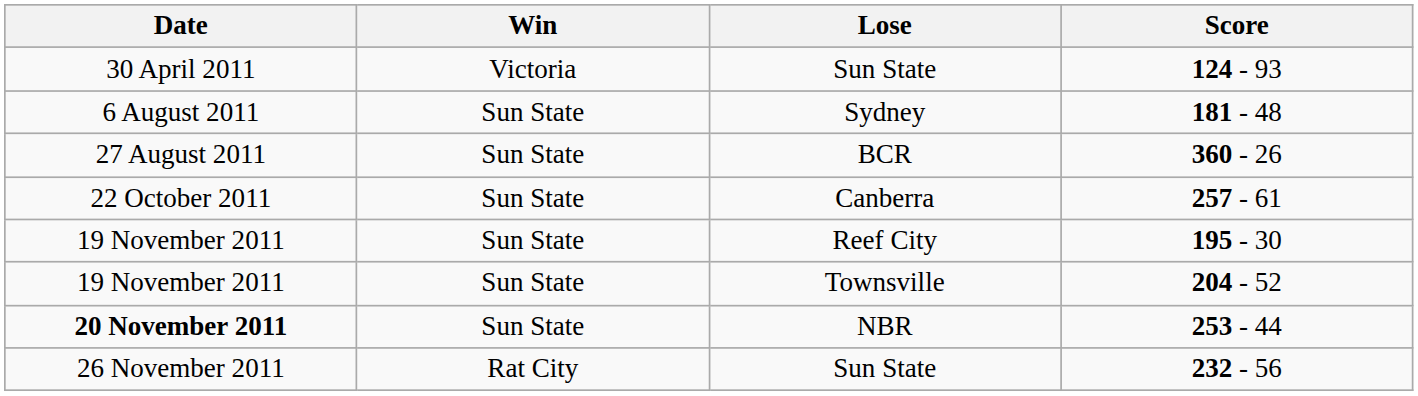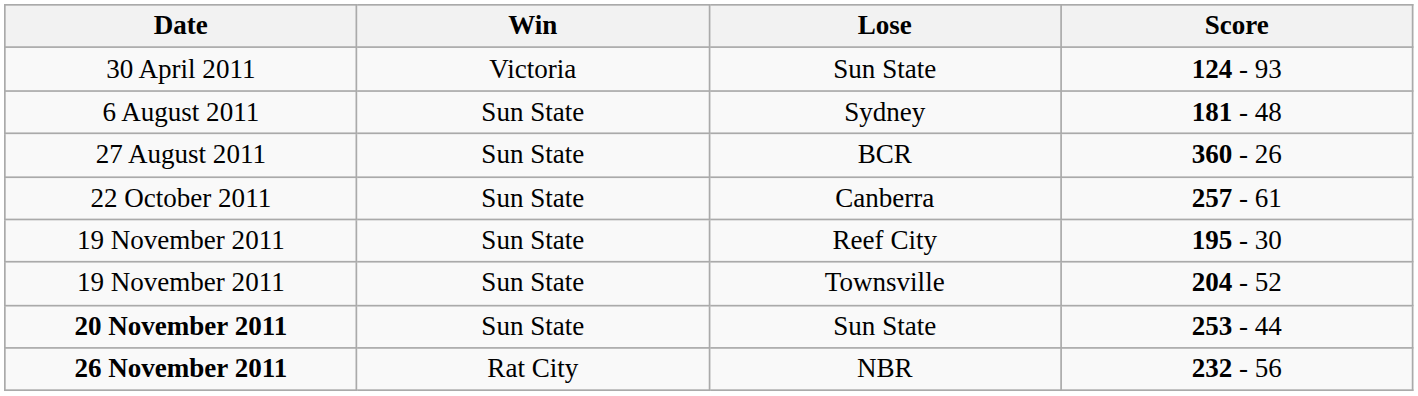253 - 44 | Lose: NBR -> Sun State
232 - 56 | Date: normal -> bold
232 - 56 | Lose: Sun State -> NBR
